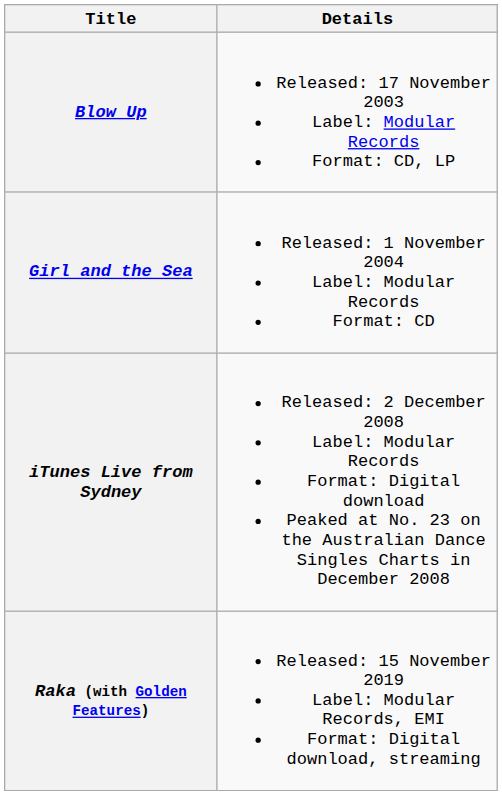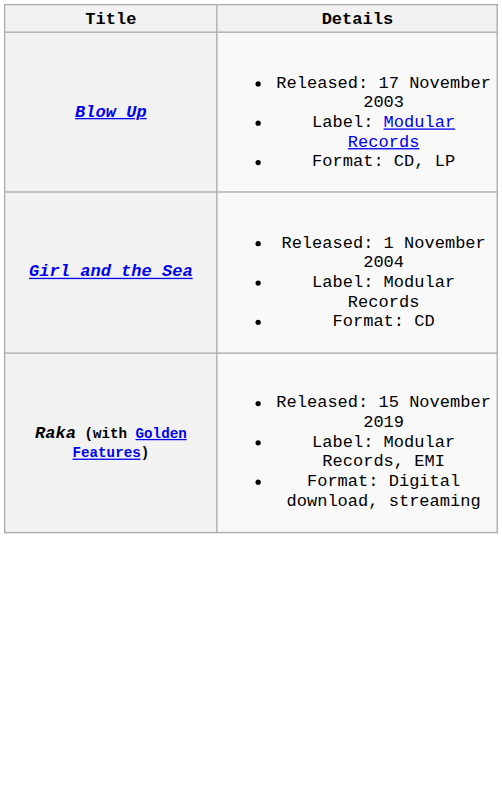- row: iTunes Live from Sydney | Released: 2 December 2008 Label: Modular Records Format: Digital download Peaked at No. 23 on the Australian Dance Singles Charts in December 2008
